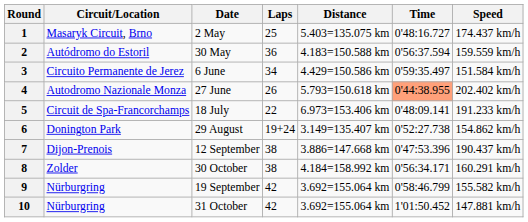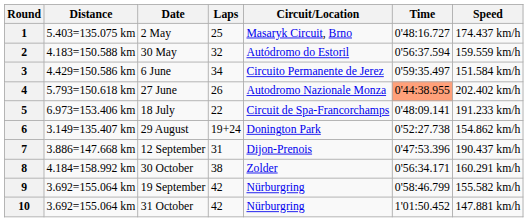columns swapped: Circuit/Location <-> Distance
2 | Laps: 36 -> 32
7 | Laps: 38 -> 31
